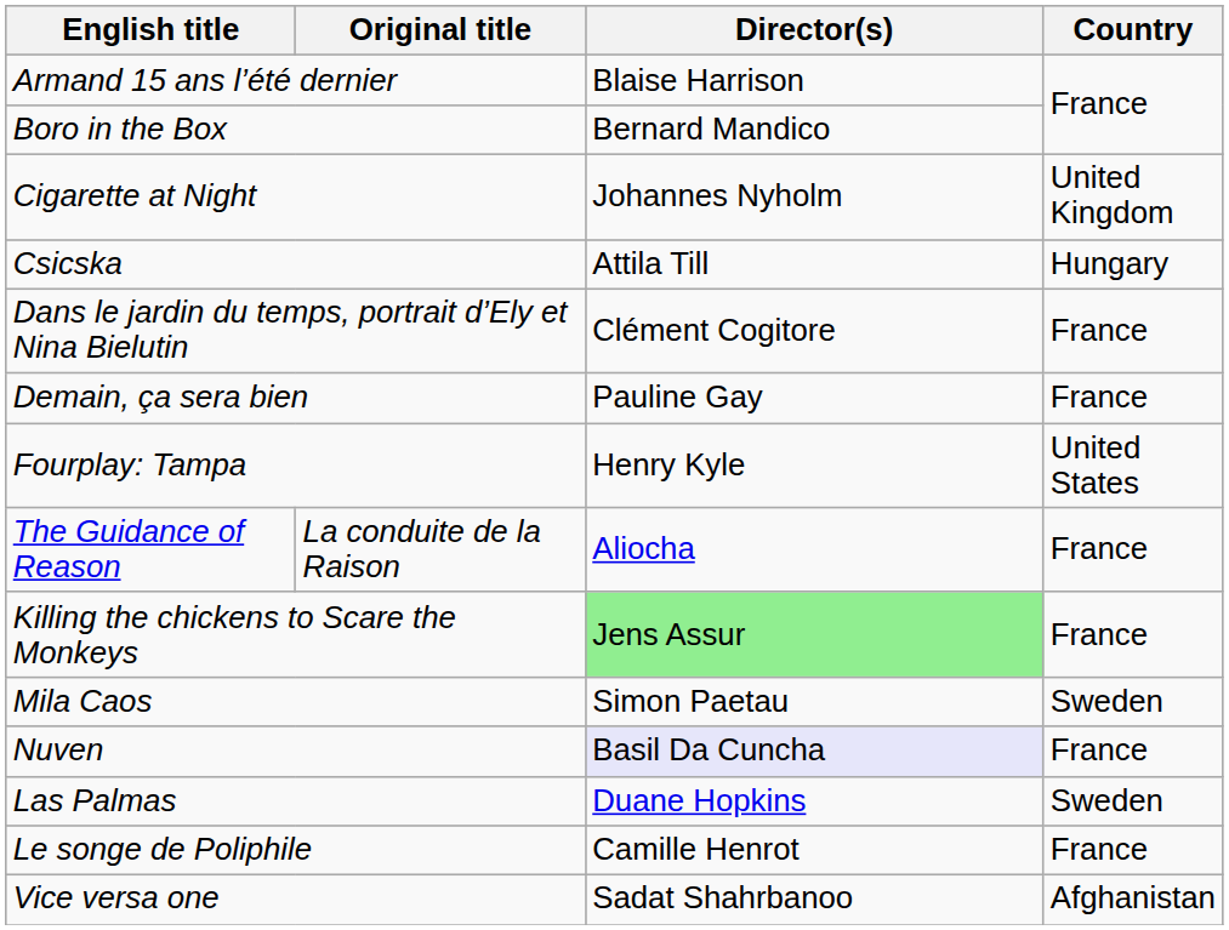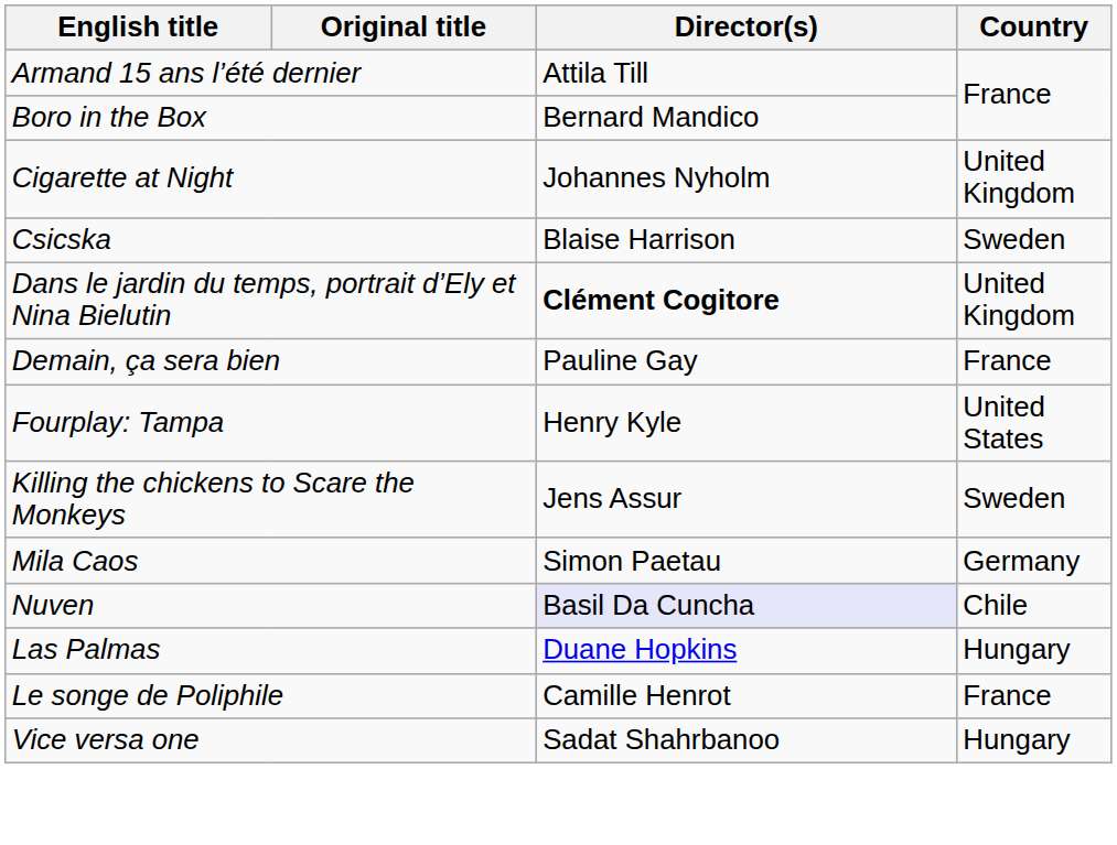Armand 15 ans l’été dernier | Director(s): Blaise Harrison -> Attila Till
Csicska | Director(s): Attila Till -> Blaise Harrison
Csicska | Country: Hungary -> Sweden
Dans le jardin du temps, portrait d’Ely et Nina Bielutin | Director(s): normal -> bold
Dans le jardin du temps, portrait d’Ely et Nina Bielutin | Country: France -> United Kingdom
- row: The Guidance of Reason | La conduite de la Raison | Aliocha | France
Killing the chickens to Scare the Monkeys | Director(s): lightgreen background -> no background
Killing the chickens to Scare the Monkeys | Country: France -> Sweden
Mila Caos | Country: Sweden -> Germany
Nuven | Country: France -> Chile
Las Palmas | Country: Sweden -> Hungary
Vice versa one | Country: Afghanistan -> Hungary
